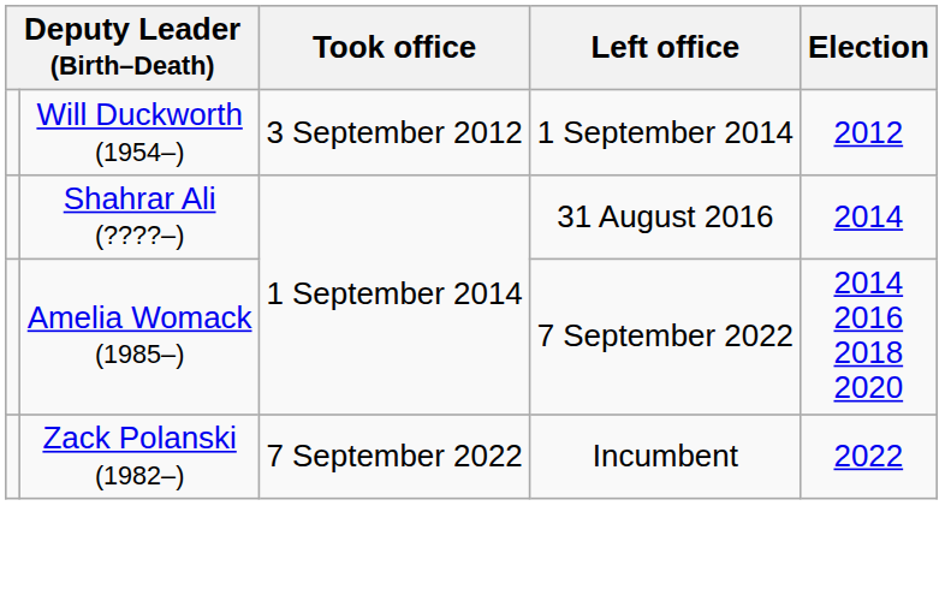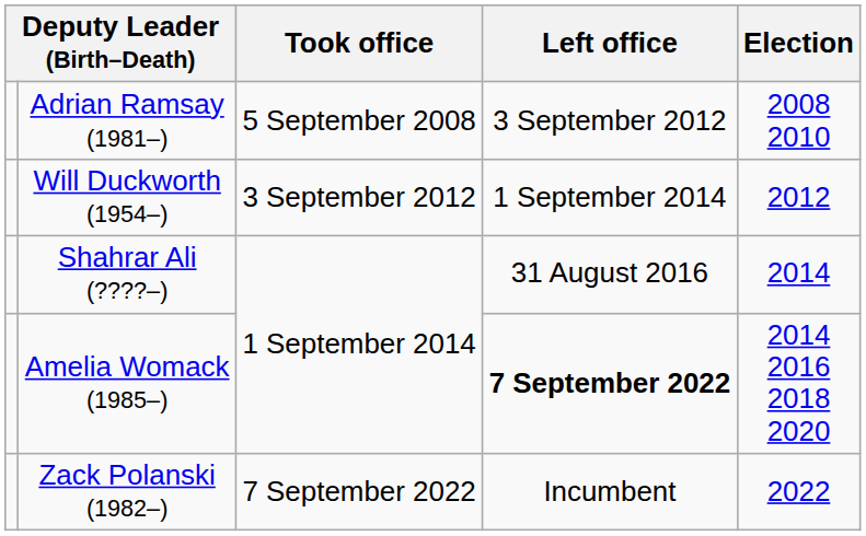+ row: Adrian Ramsay (1981–) | 5 September 2008 | 3 September 2012 | 2008 2010
Amelia Womack (1985–) | Left office: normal -> bold
